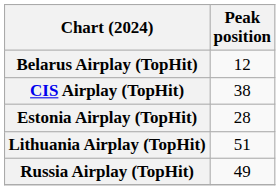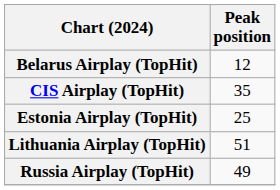CIS Airplay (TopHit) | Peak position: 38 -> 35
Estonia Airplay (TopHit) | Peak position: 28 -> 25
